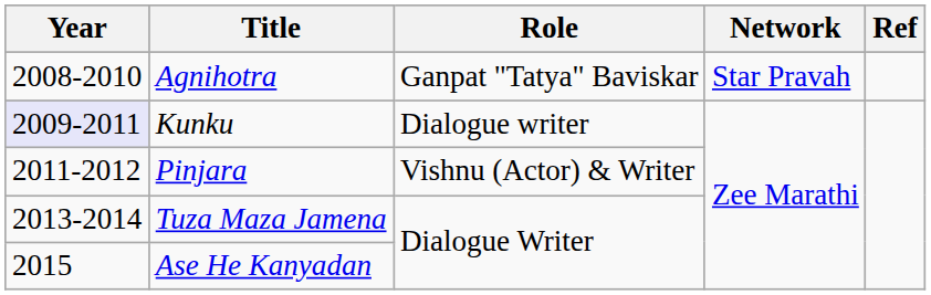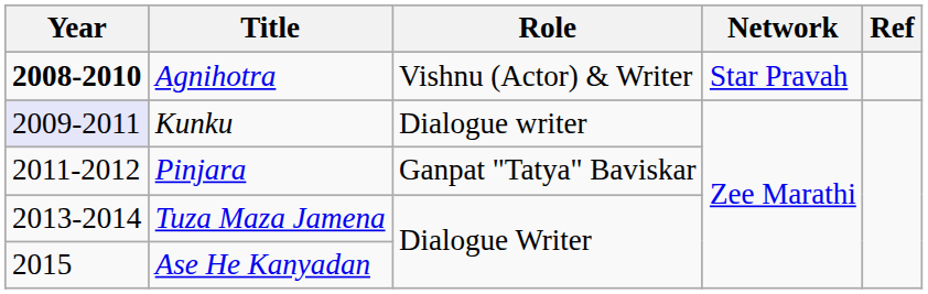Agnihotra | Year: normal -> bold
Agnihotra | Role: Ganpat "Tatya" Baviskar -> Vishnu (Actor) & Writer
Pinjara | Role: Vishnu (Actor) & Writer -> Ganpat "Tatya" Baviskar
